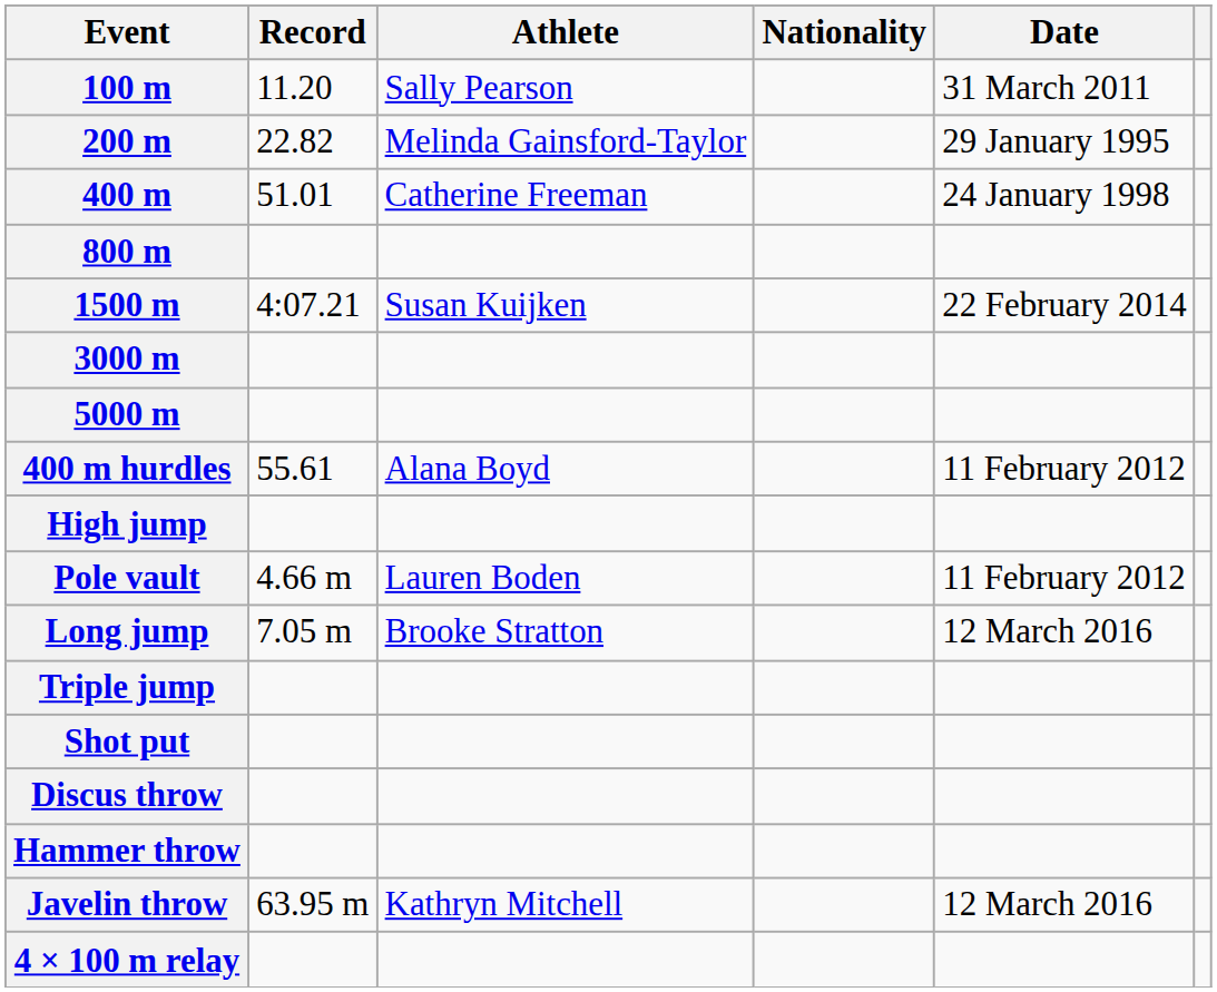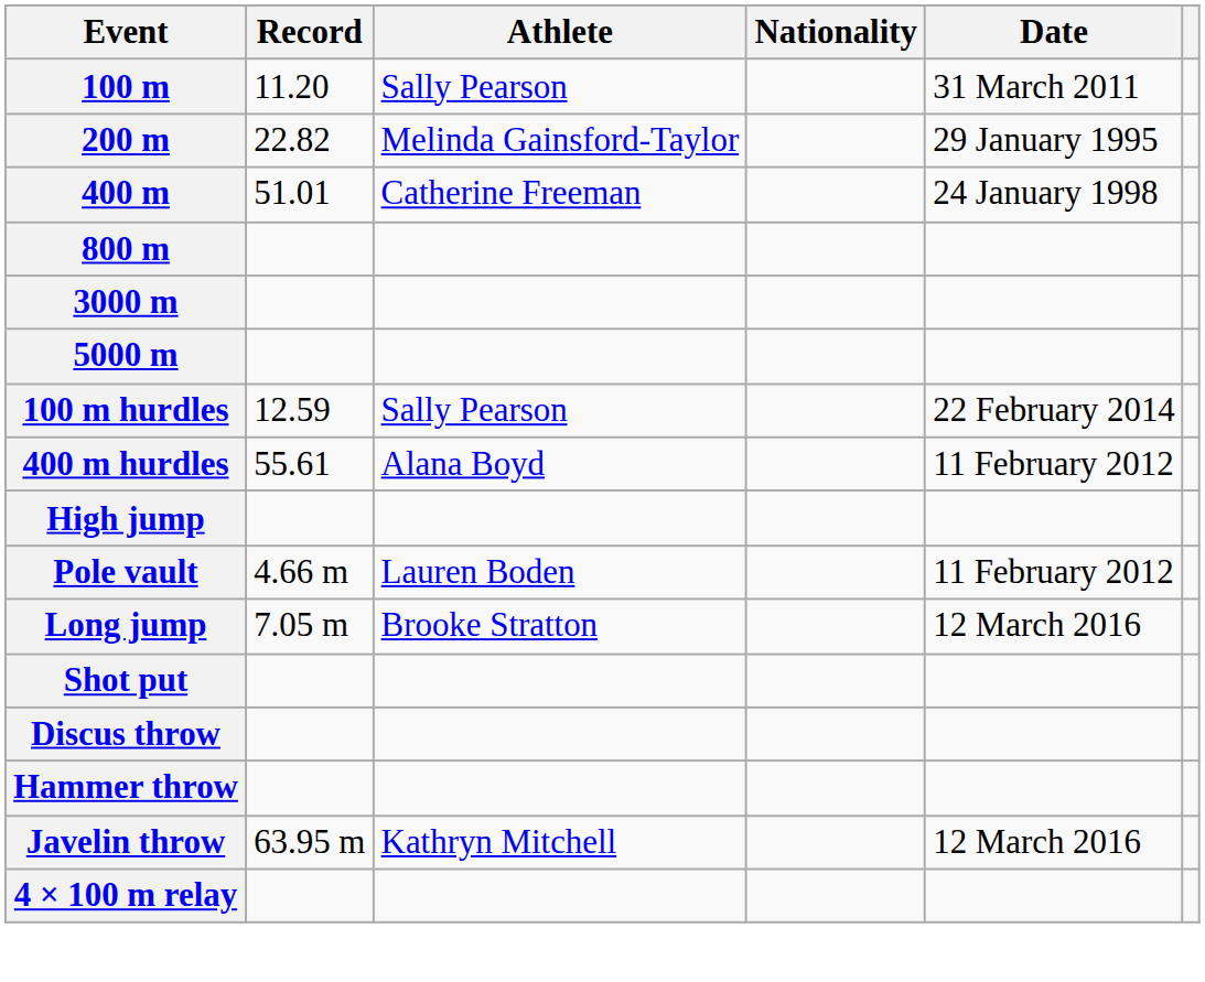- row: 1500 m | 4:07.21 | Susan Kuijken | 22 February 2014
+ row: 100 m hurdles | 12.59 | Sally Pearson | 22 February 2014
- row: Triple jump
